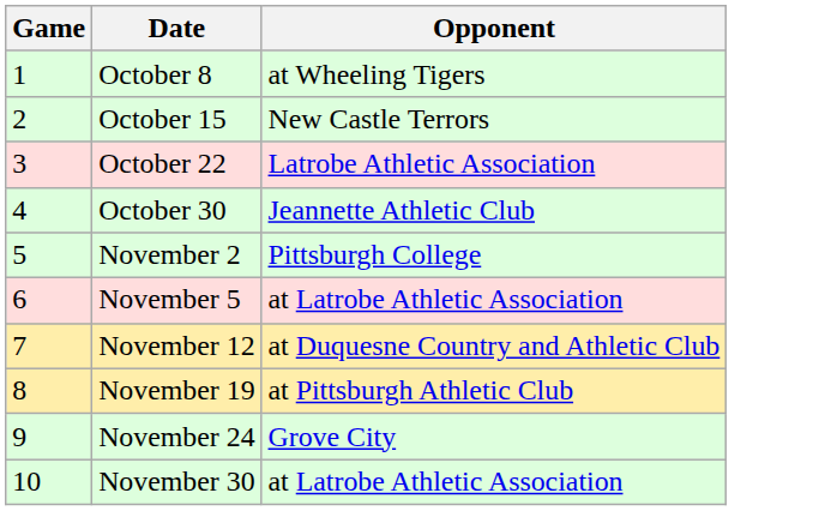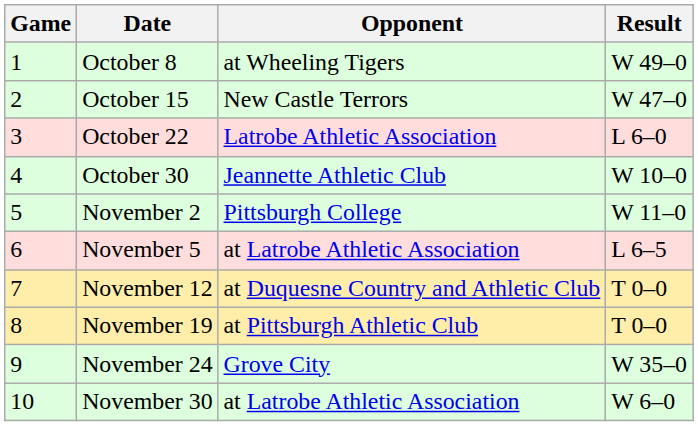+ column: Result | W 49–0 | W 47–0 | L 6–0 | W 10–0 | W 11–0 | L 6–5 | T 0–0 | T 0–0 | W 35–0 | W 6–0
